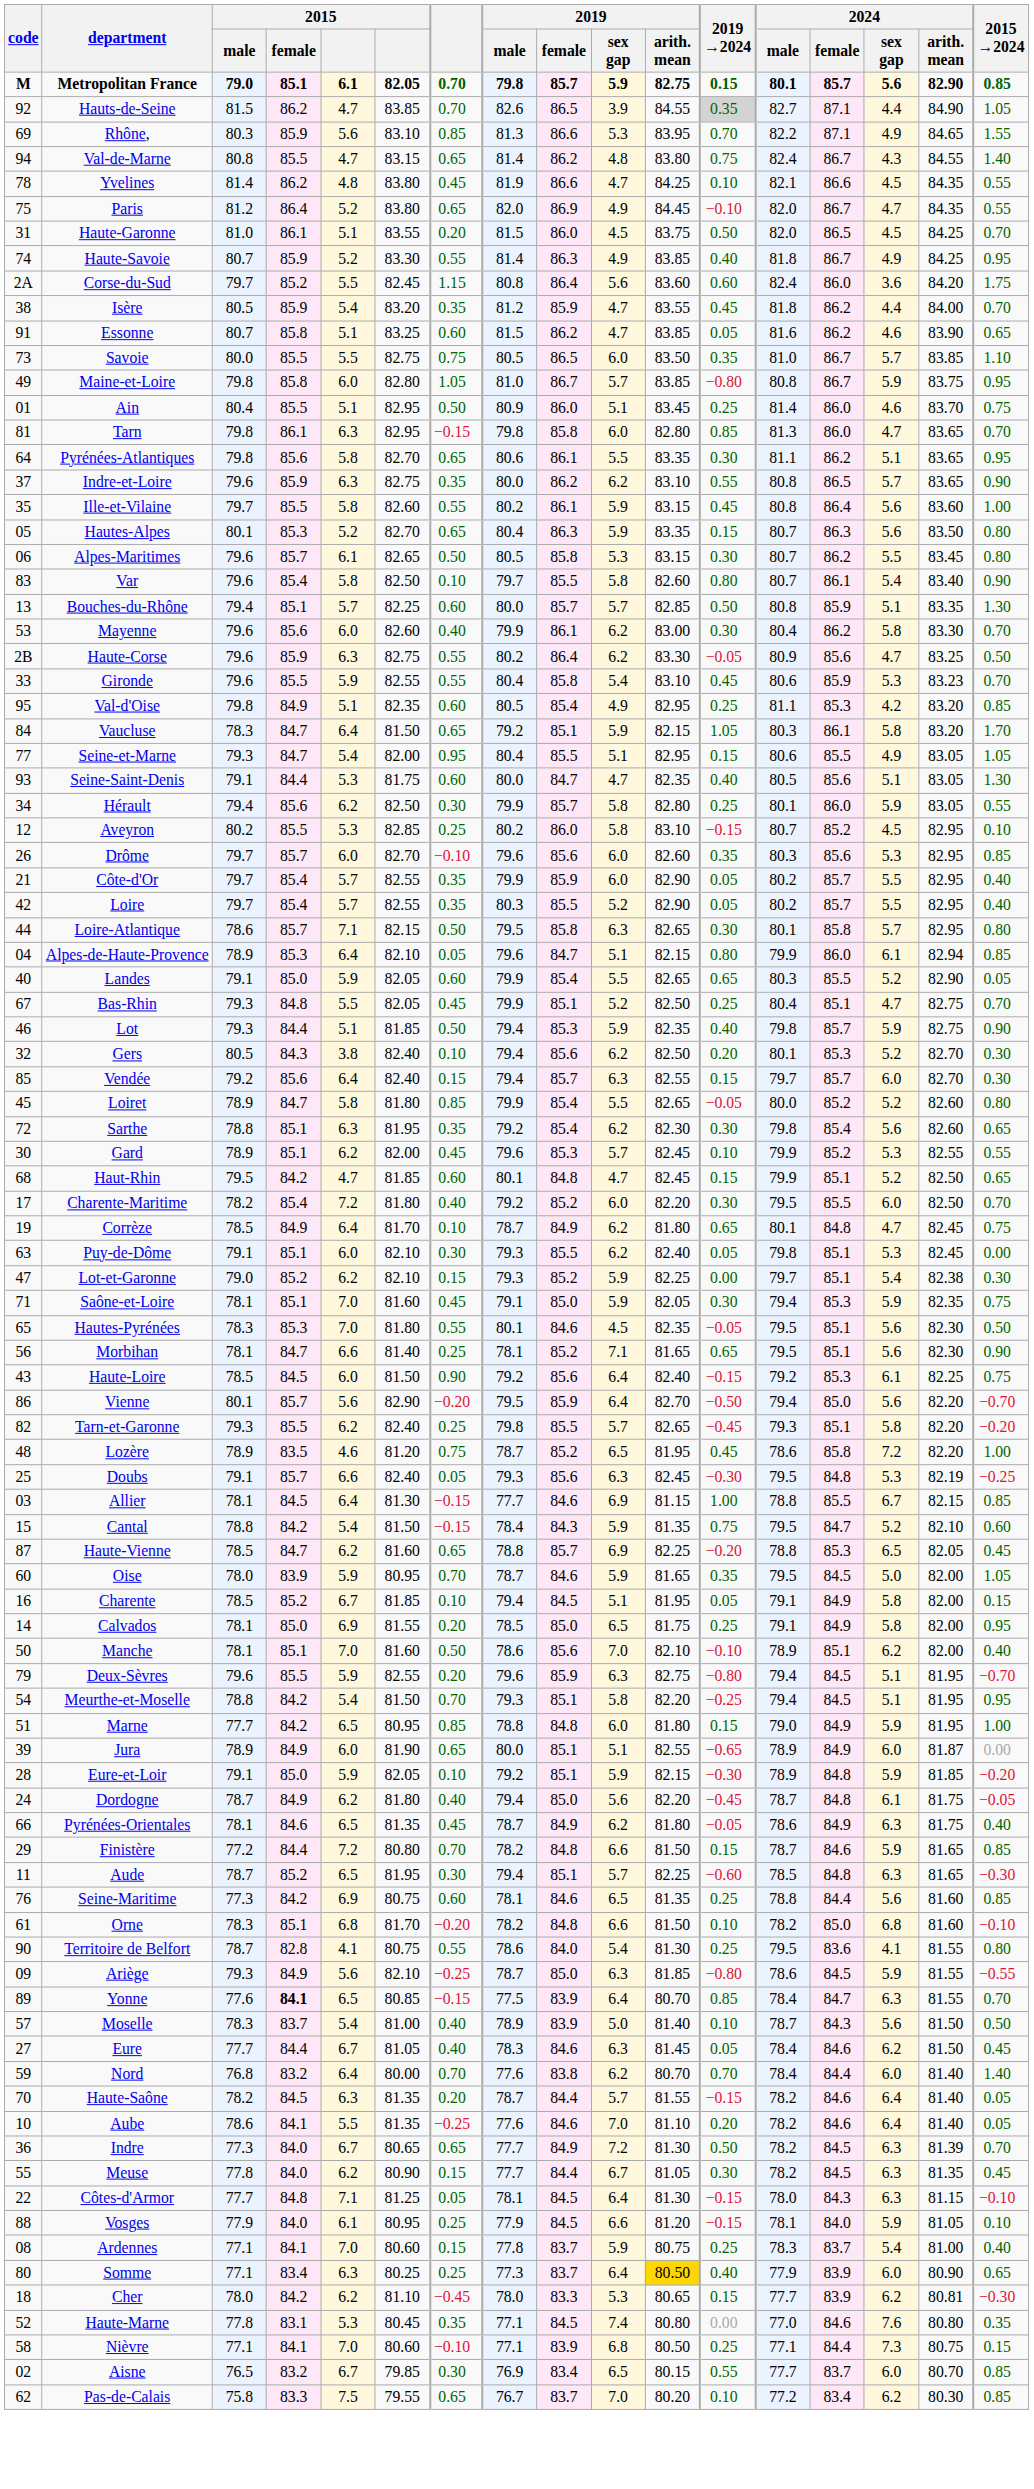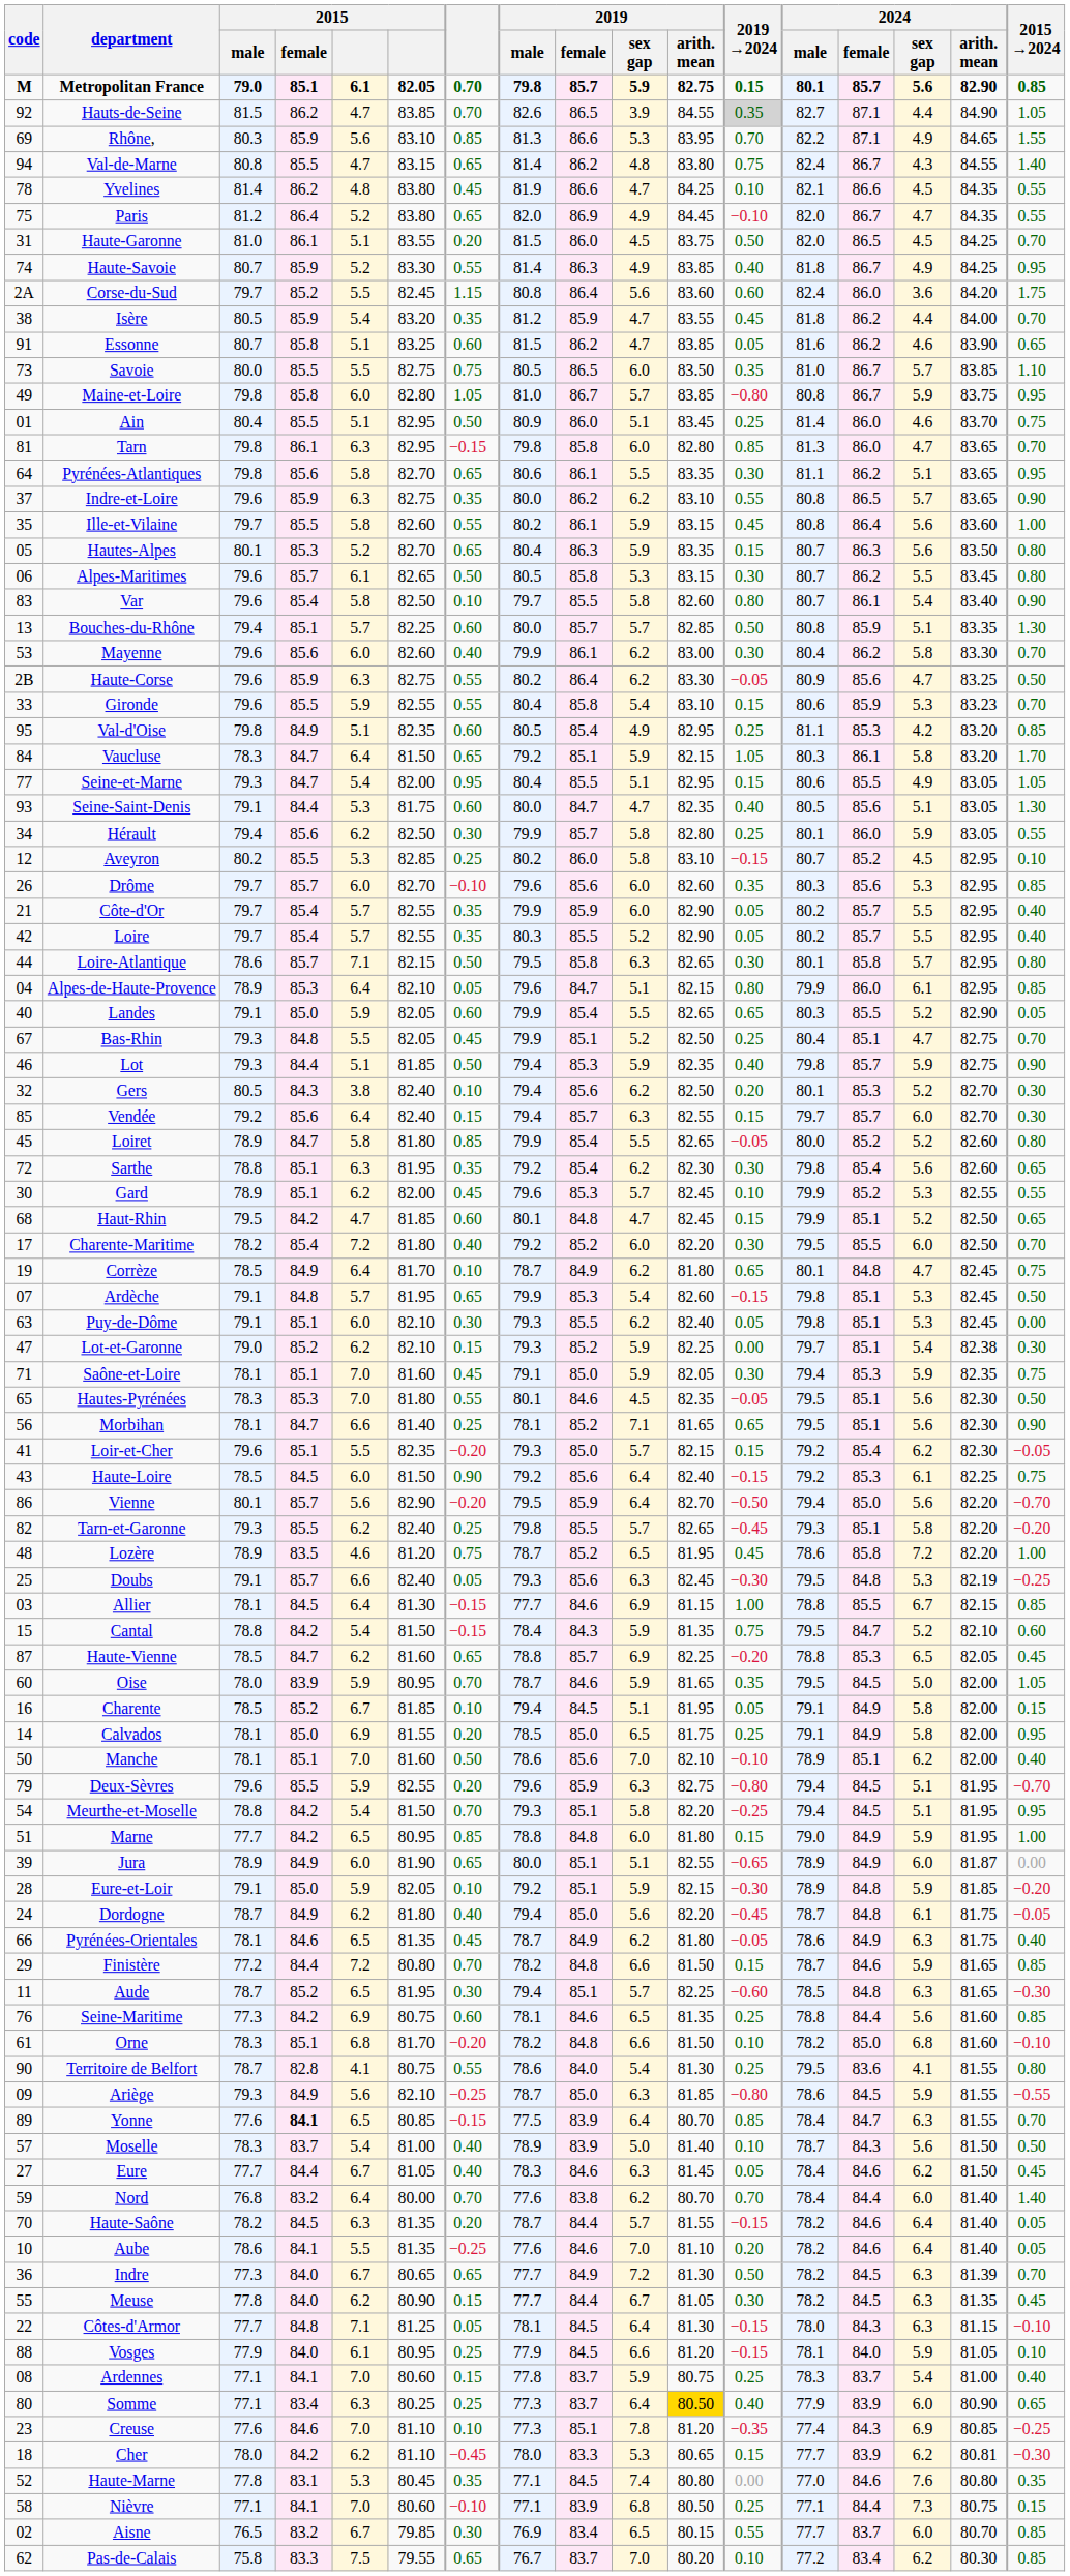Gironde | 2019 →2024: 0.45 -> 0.15
Alpes-de-Haute-Provence | 2024 / arith. mean: 82.94 -> 82.95
+ row: 07 | Ardèche | 79.1 | 84.8 | 5.7 | 81.95 | 0.65 | 79.9 | 85.3 | 5.4 | 82.60 | −0.15 | 79.8 | 85.1 | 5.3 | 82.45 | 0.50
+ row: 41 | Loir-et-Cher | 79.6 | 85.1 | 5.5 | 82.35 | −0.20 | 79.3 | 85.0 | 5.7 | 82.15 | 0.15 | 79.2 | 85.4 | 6.2 | 82.30 | −0.05
+ row: 23 | Creuse | 77.6 | 84.6 | 7.0 | 81.10 | 0.10 | 77.3 | 85.1 | 7.8 | 81.20 | −0.35 | 77.4 | 84.3 | 6.9 | 80.85 | −0.25
